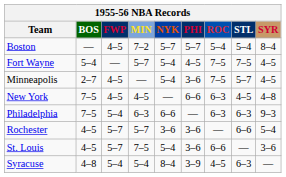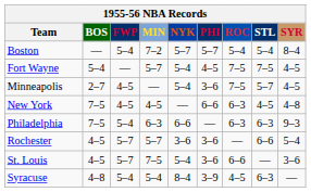Boston | FWP: 4–5 -> 5–4
